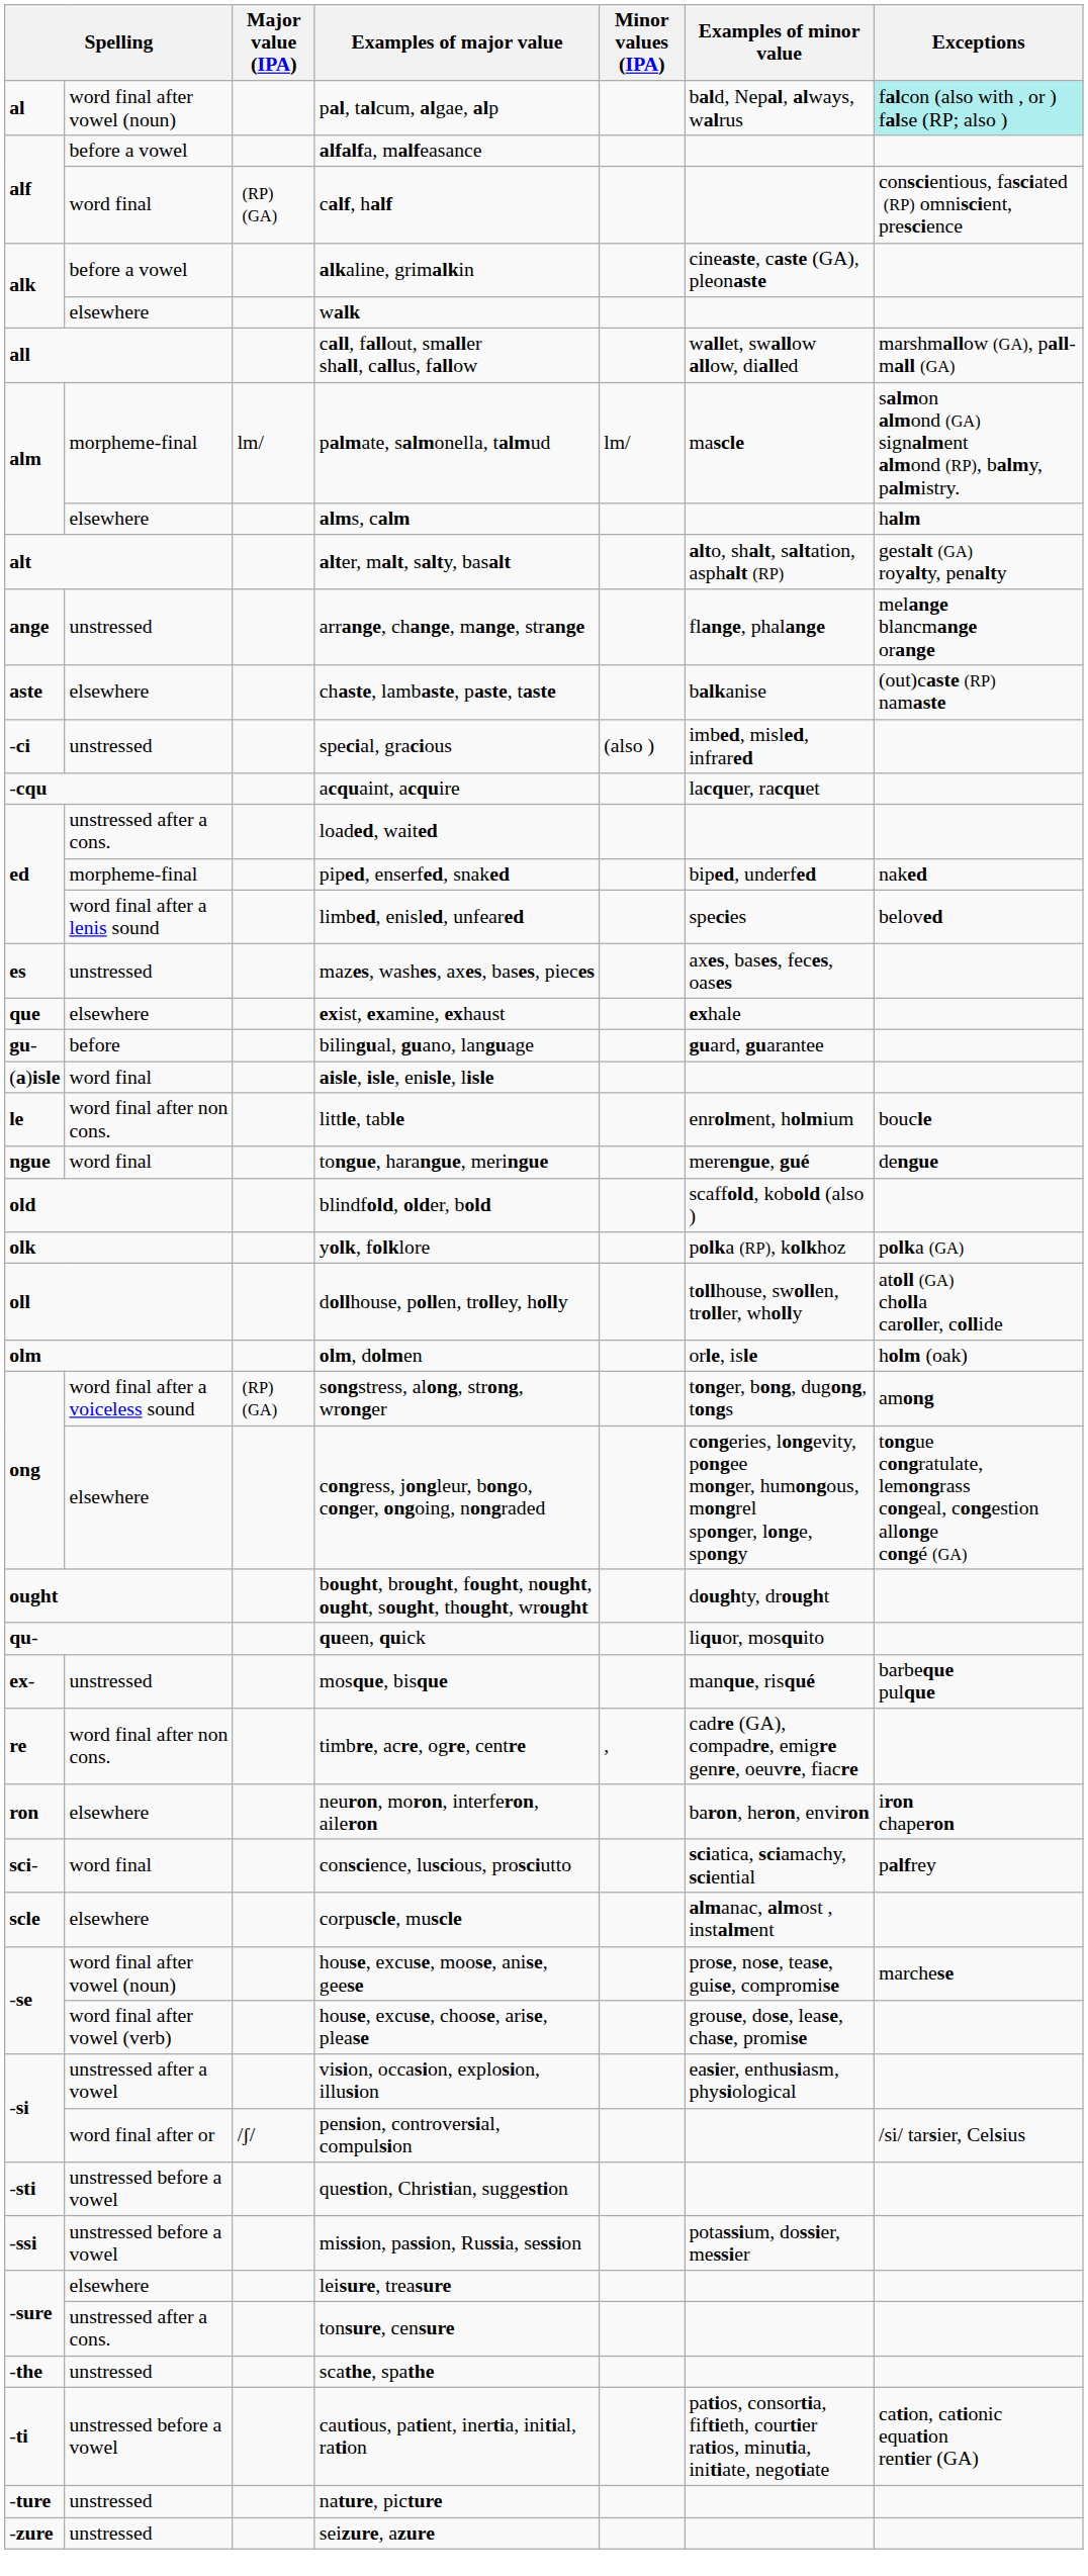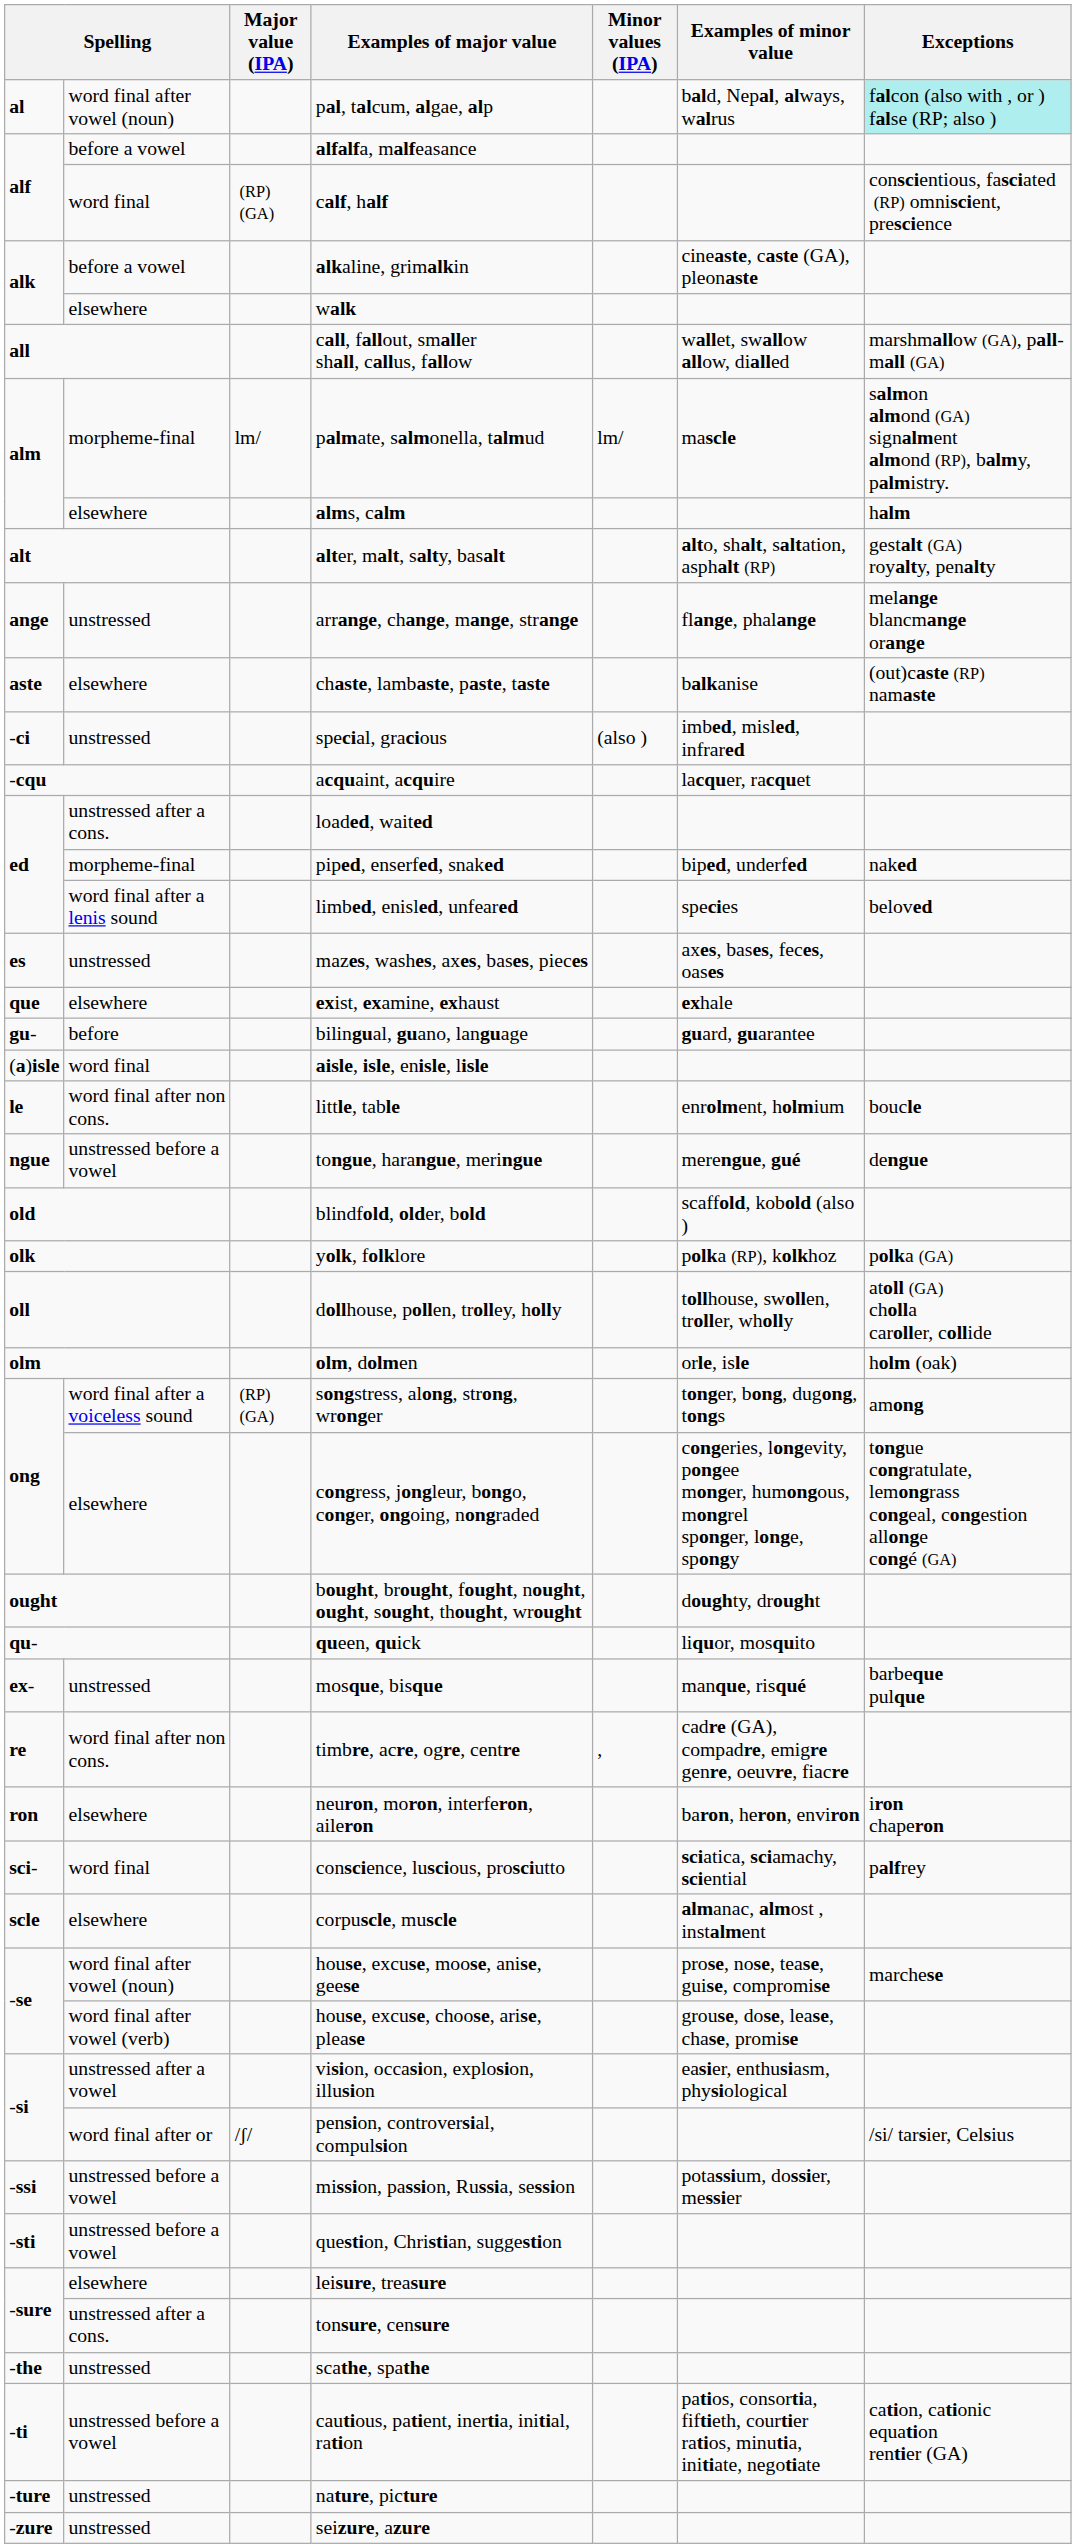tongue, harangue, meringue | column 2: word final -> unstressed before a vowel
rows swapped: mission, passion, Russia, session <-> question, Christian, suggestion
